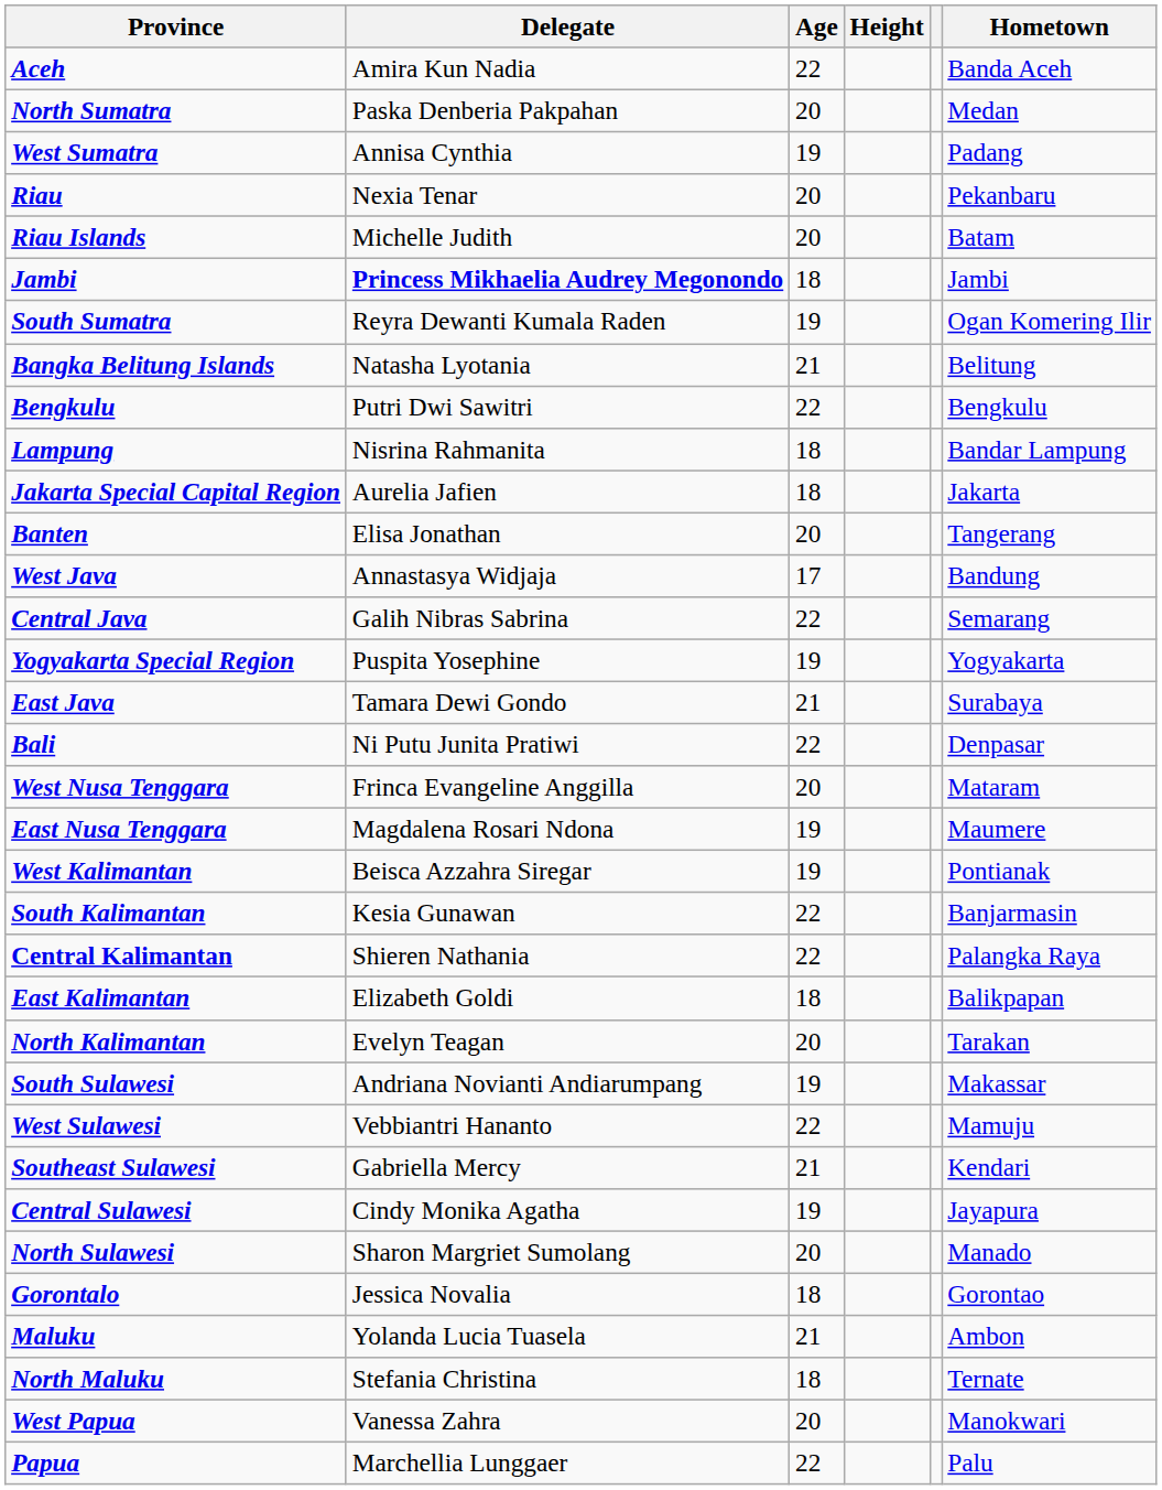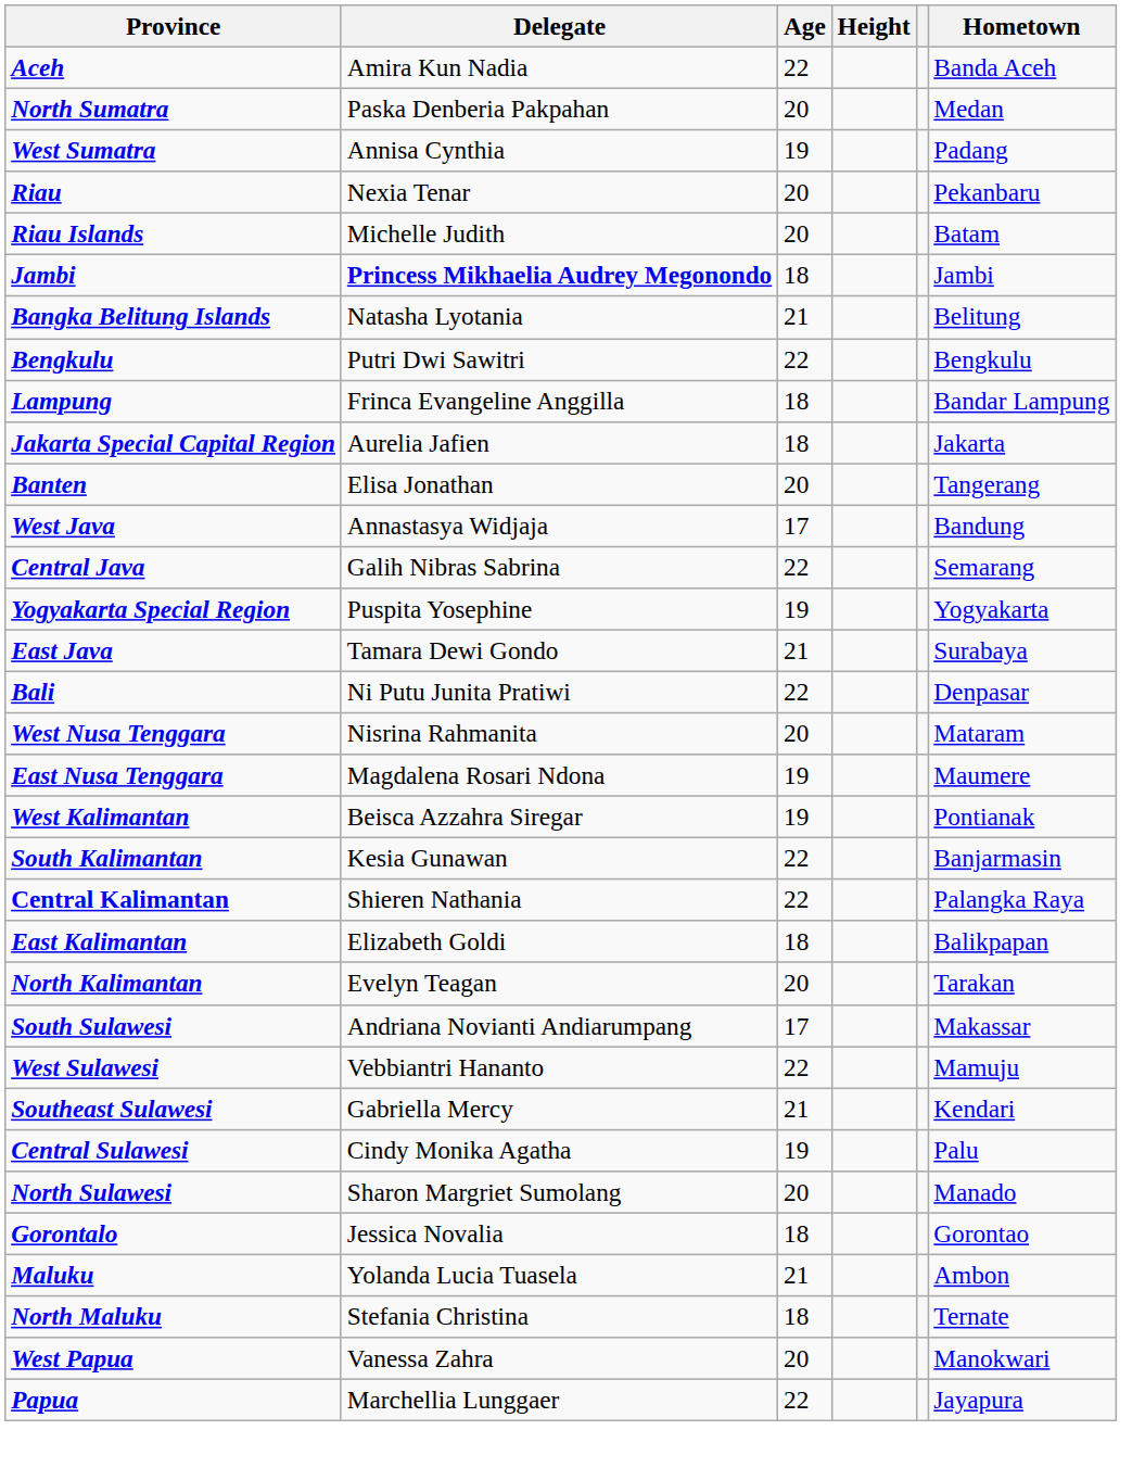- row: South Sumatra | Reyra Dewanti Kumala Raden | 19 | Ogan Komering Ilir
Lampung | Delegate: Nisrina Rahmanita -> Frinca Evangeline Anggilla
West Nusa Tenggara | Delegate: Frinca Evangeline Anggilla -> Nisrina Rahmanita
South Sulawesi | Age: 19 -> 17
Central Sulawesi | Hometown: Jayapura -> Palu
Papua | Hometown: Palu -> Jayapura
